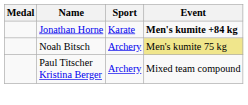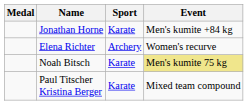Jonathan Horne | Event: bold -> normal
+ row: Elena Richter | Archery | Women's recurve
Noah Bitsch | Sport: Archery -> Karate
Paul Titscher Kristina Berger | Sport: Archery -> Karate
